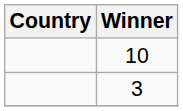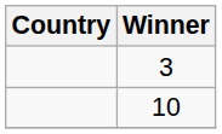rows swapped: 10 <-> 3
